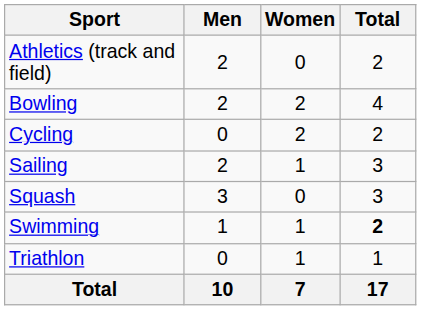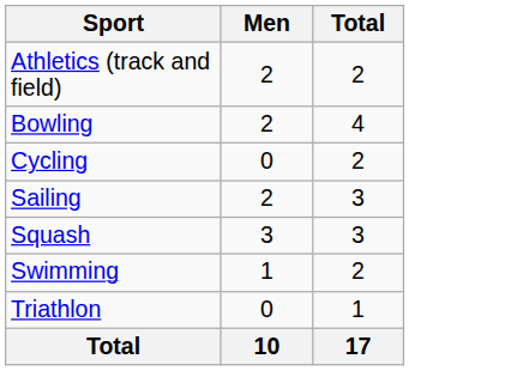- column: Women | 0 | 2 | 2 | 1 | 0 | 1 | 1 | 7
Swimming | Total: bold -> normal
